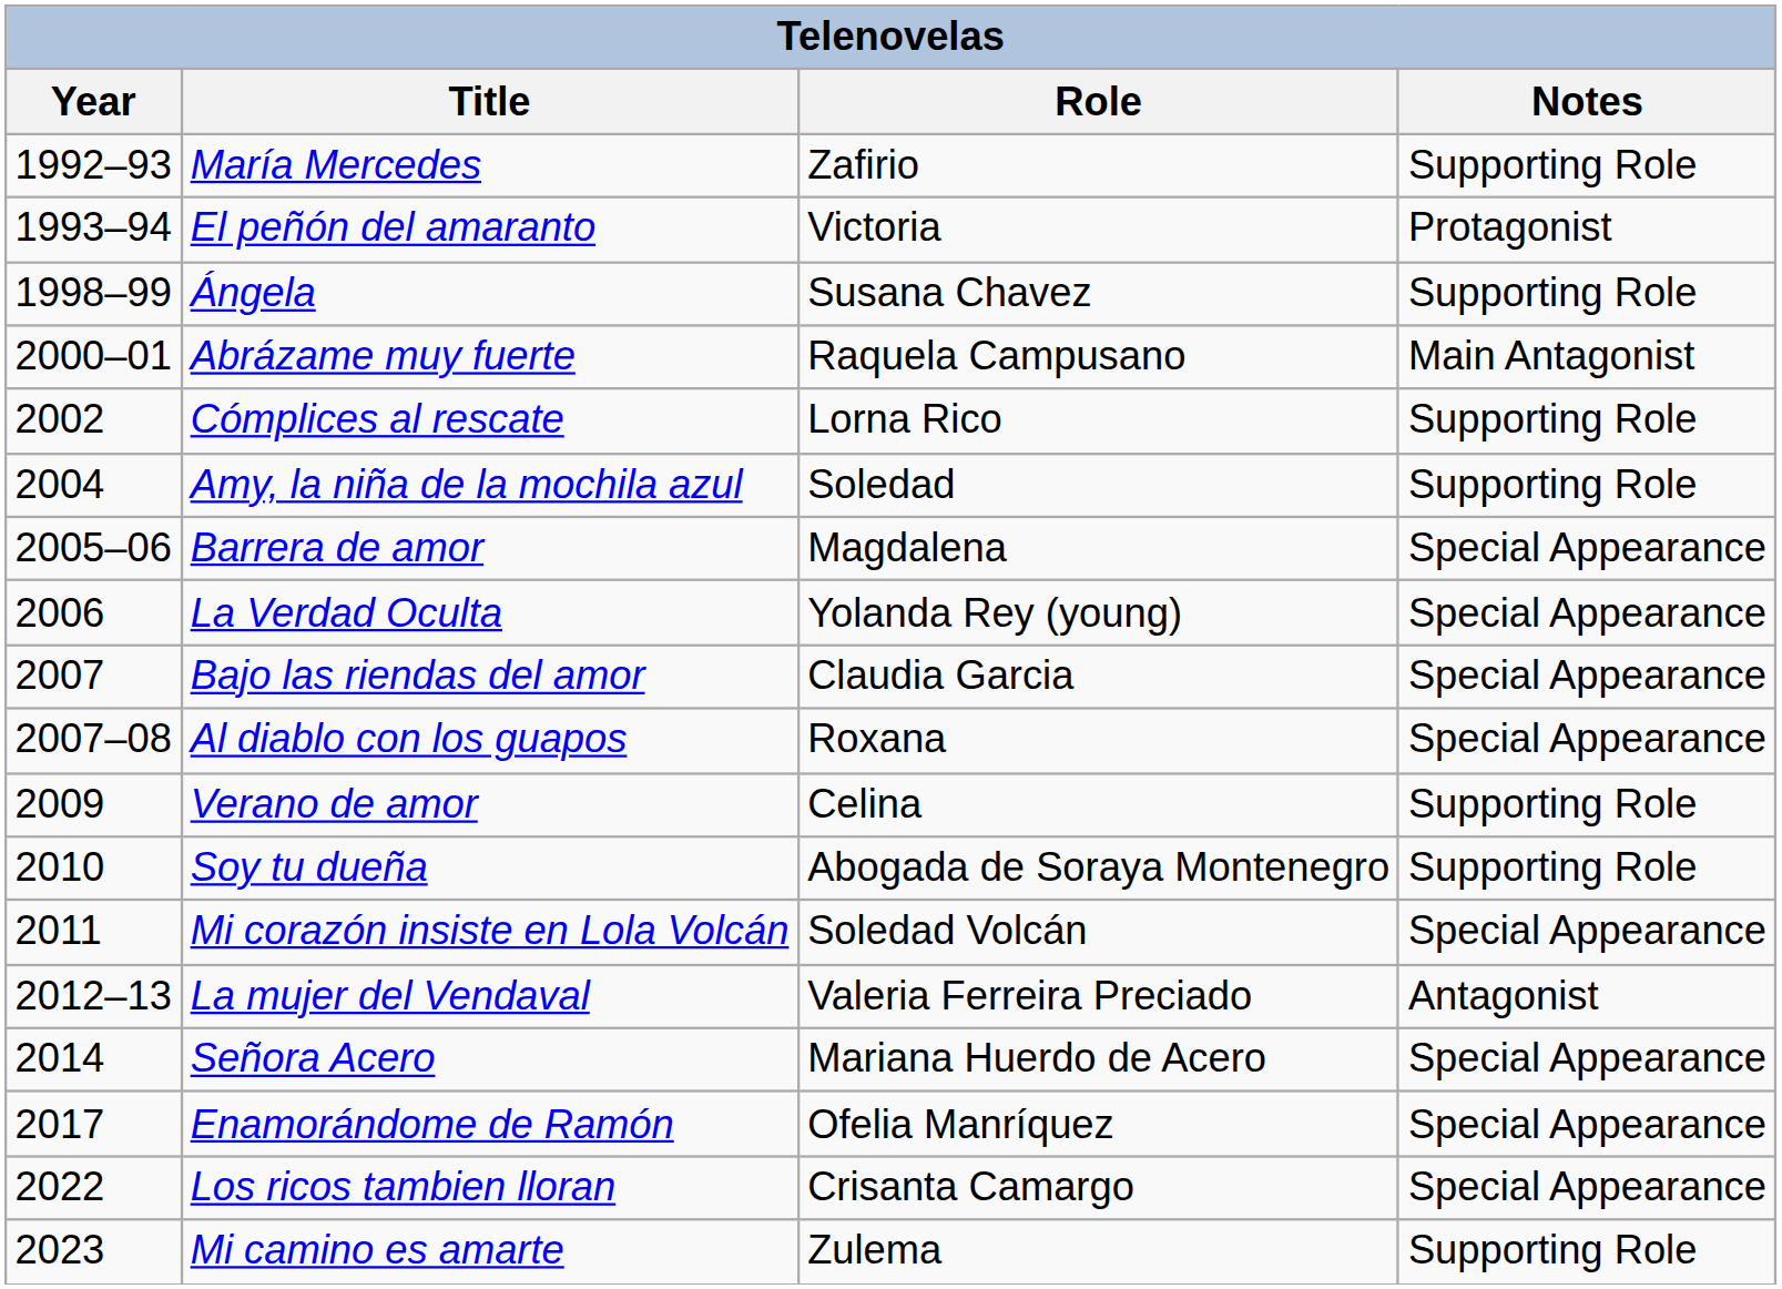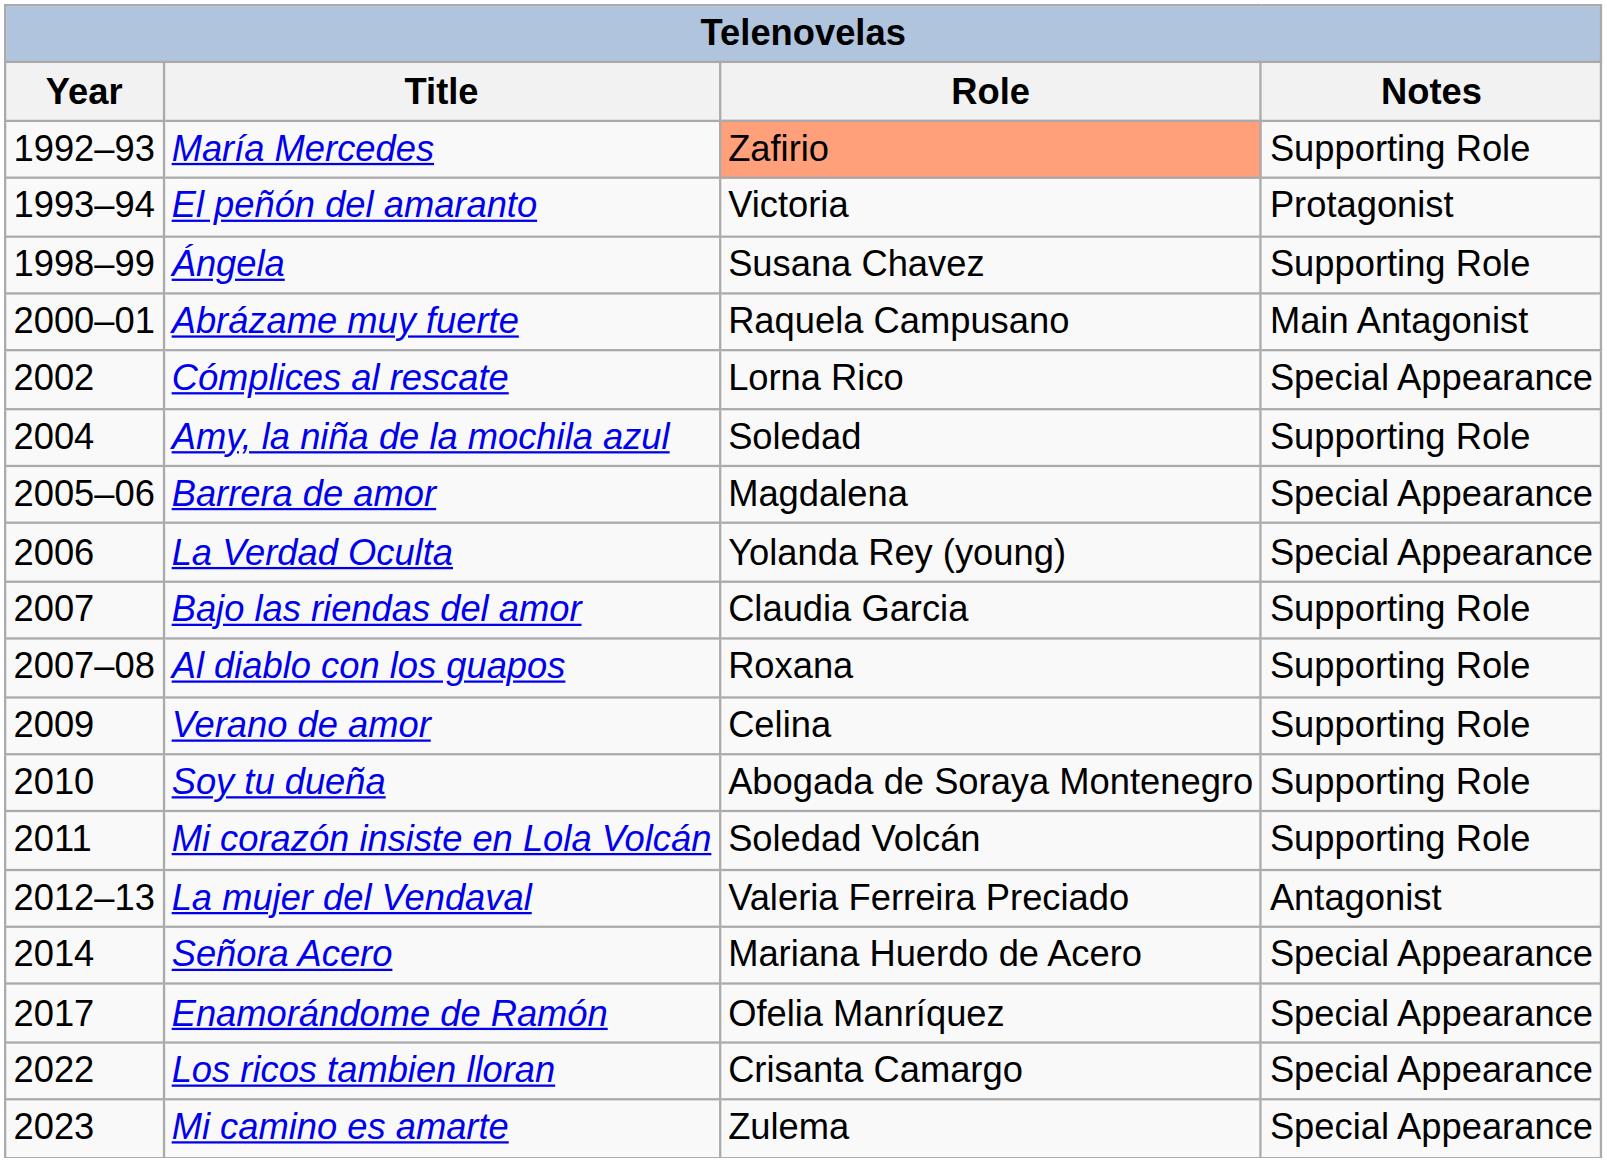María Mercedes | Role: no background -> lightsalmon background
Cómplices al rescate | Notes: Supporting Role -> Special Appearance
Bajo las riendas del amor | Notes: Special Appearance -> Supporting Role
Al diablo con los guapos | Notes: Special Appearance -> Supporting Role
Mi corazón insiste en Lola Volcán | Notes: Special Appearance -> Supporting Role
Mi camino es amarte | Notes: Supporting Role -> Special Appearance
